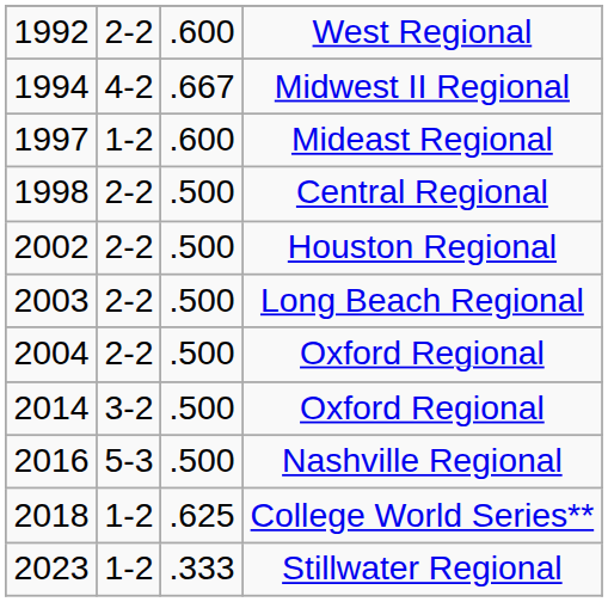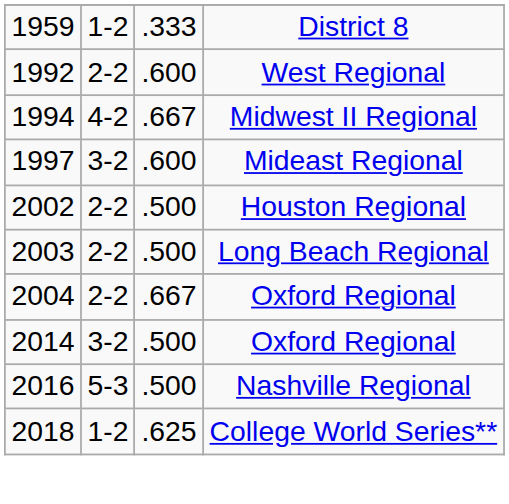+ row: 1959 | 1-2 | .333 | District 8
Mideast Regional | column 2: 1-2 -> 3-2
- row: 1998 | 2-2 | .500 | Central Regional
2004 / Oxford Regional | column 3: .500 -> .667
- row: 2023 | 1-2 | .333 | Stillwater Regional
